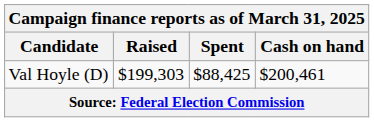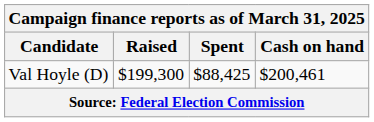Val Hoyle (D) | Raised: $199,303 -> $199,300
